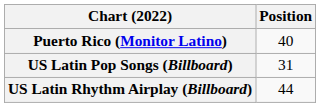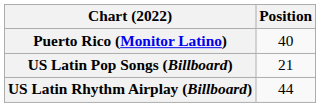US Latin Pop Songs (Billboard) | Position: 31 -> 21
